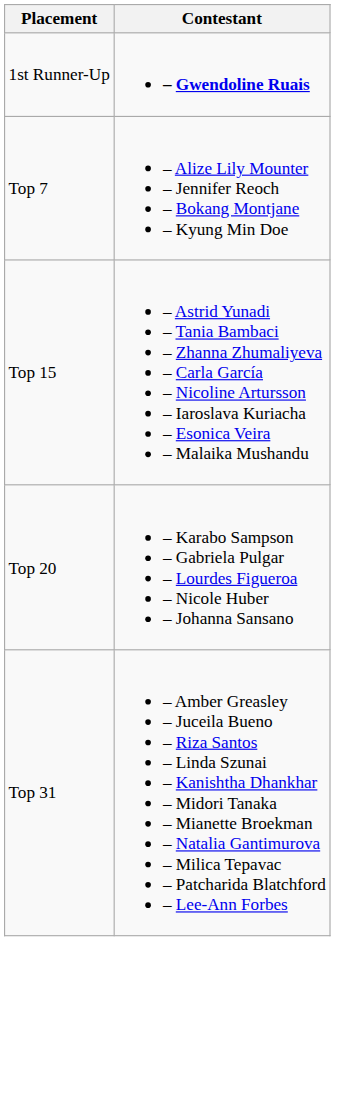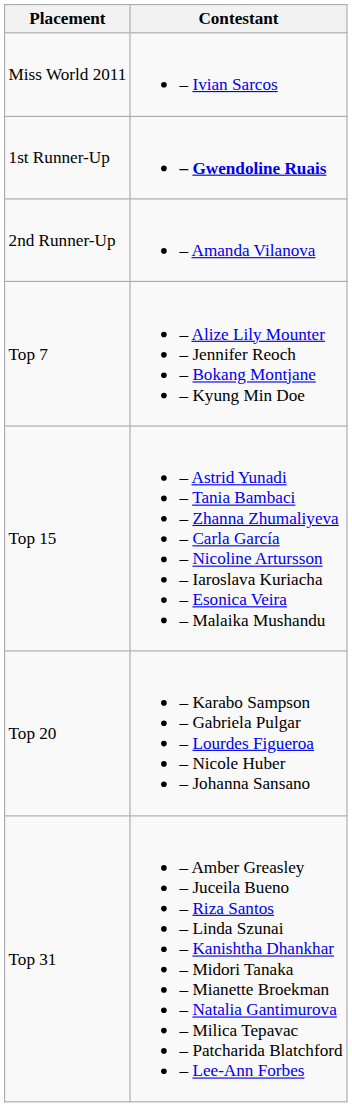+ row: Miss World 2011 | – Ivian Sarcos
+ row: 2nd Runner-Up | – Amanda Vilanova
